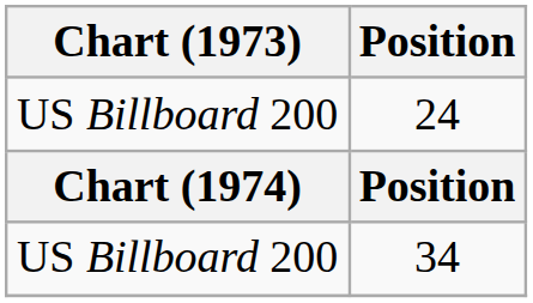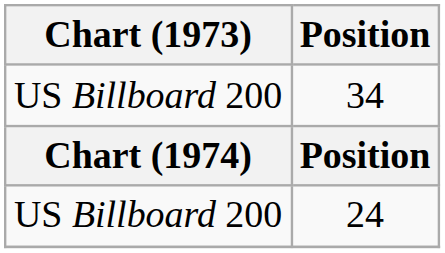rows swapped: 34 <-> 24
